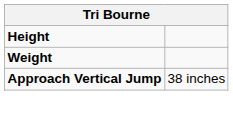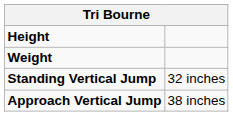+ row: Standing Vertical Jump | 32 inches
